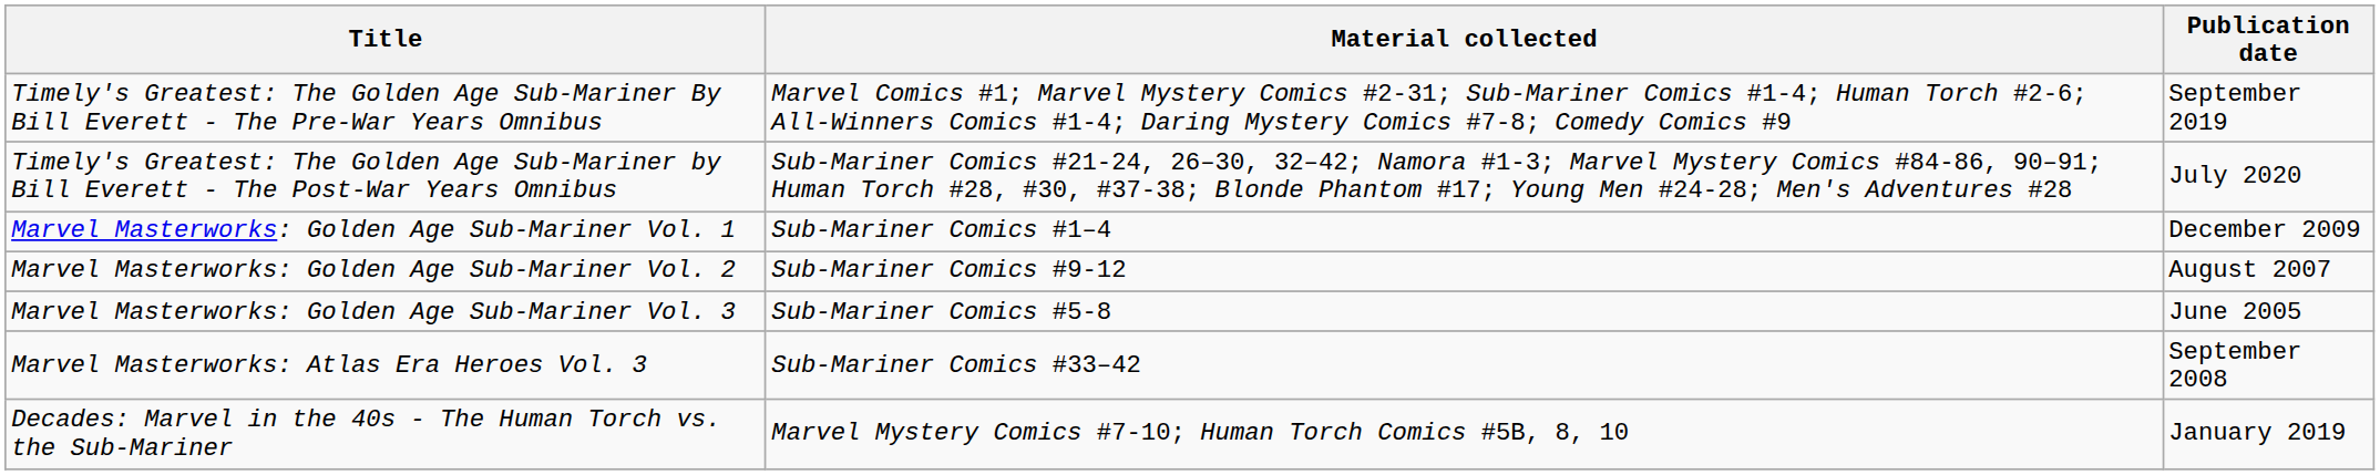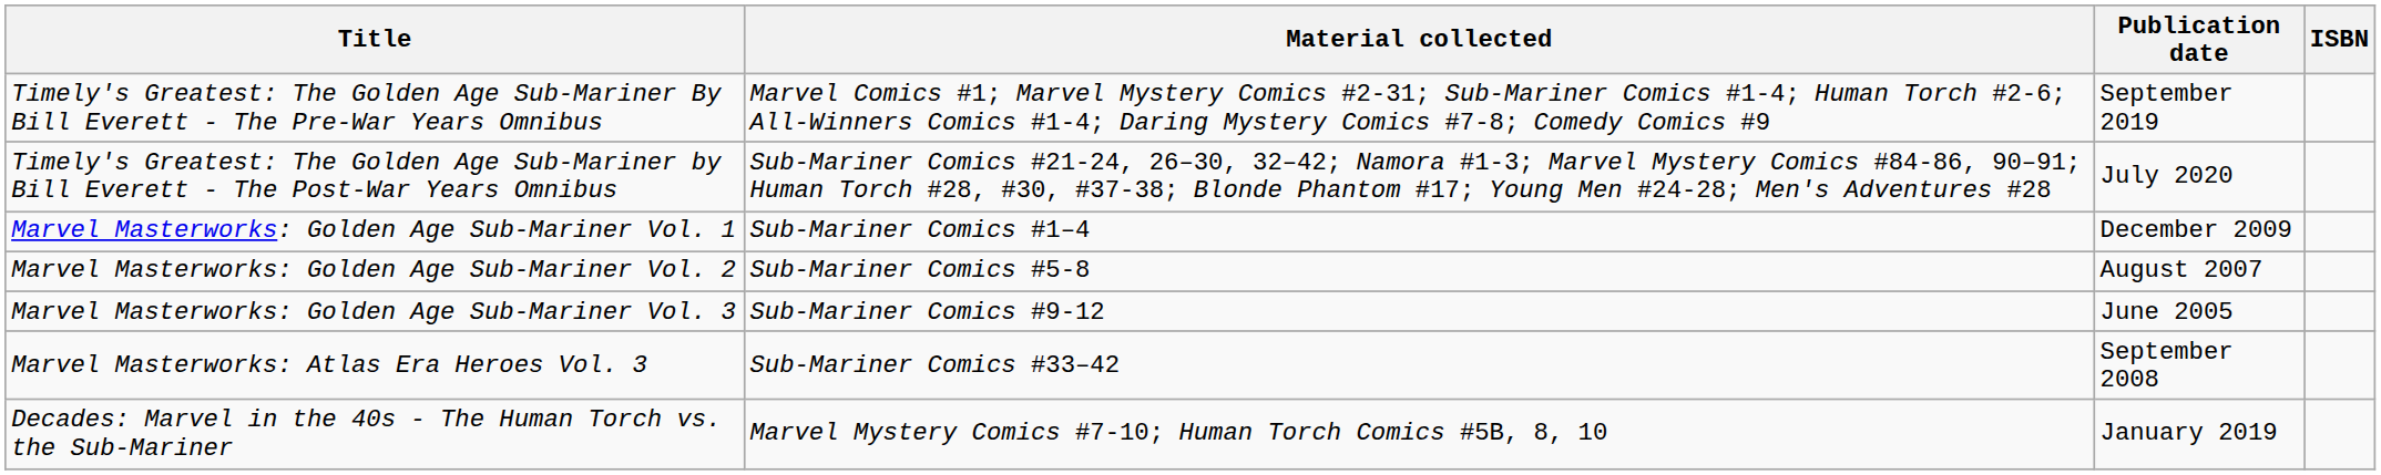+ column: ISBN
Marvel Masterworks: Golden Age Sub-Mariner Vol. 2 | Material collected: Sub-Mariner Comics #9-12 -> Sub-Mariner Comics #5-8
Marvel Masterworks: Golden Age Sub-Mariner Vol. 3 | Material collected: Sub-Mariner Comics #5-8 -> Sub-Mariner Comics #9-12
